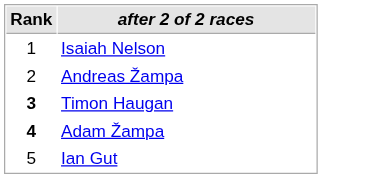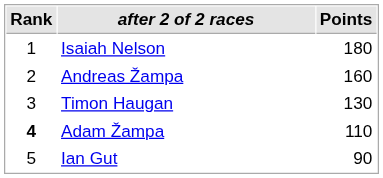+ column: Points | 180 | 160 | 130 | 110 | 90
Timon Haugan | Rank: bold -> normal
